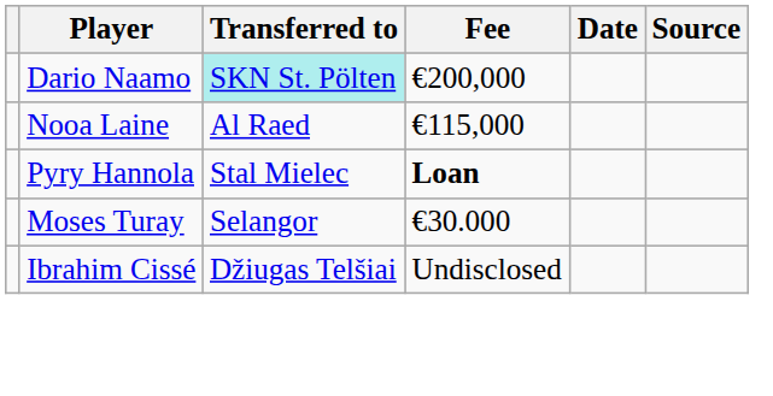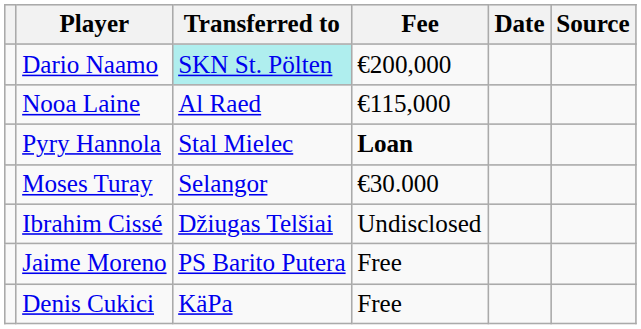+ row: Jaime Moreno | PS Barito Putera | Free
+ row: Denis Cukici | KäPa | Free
